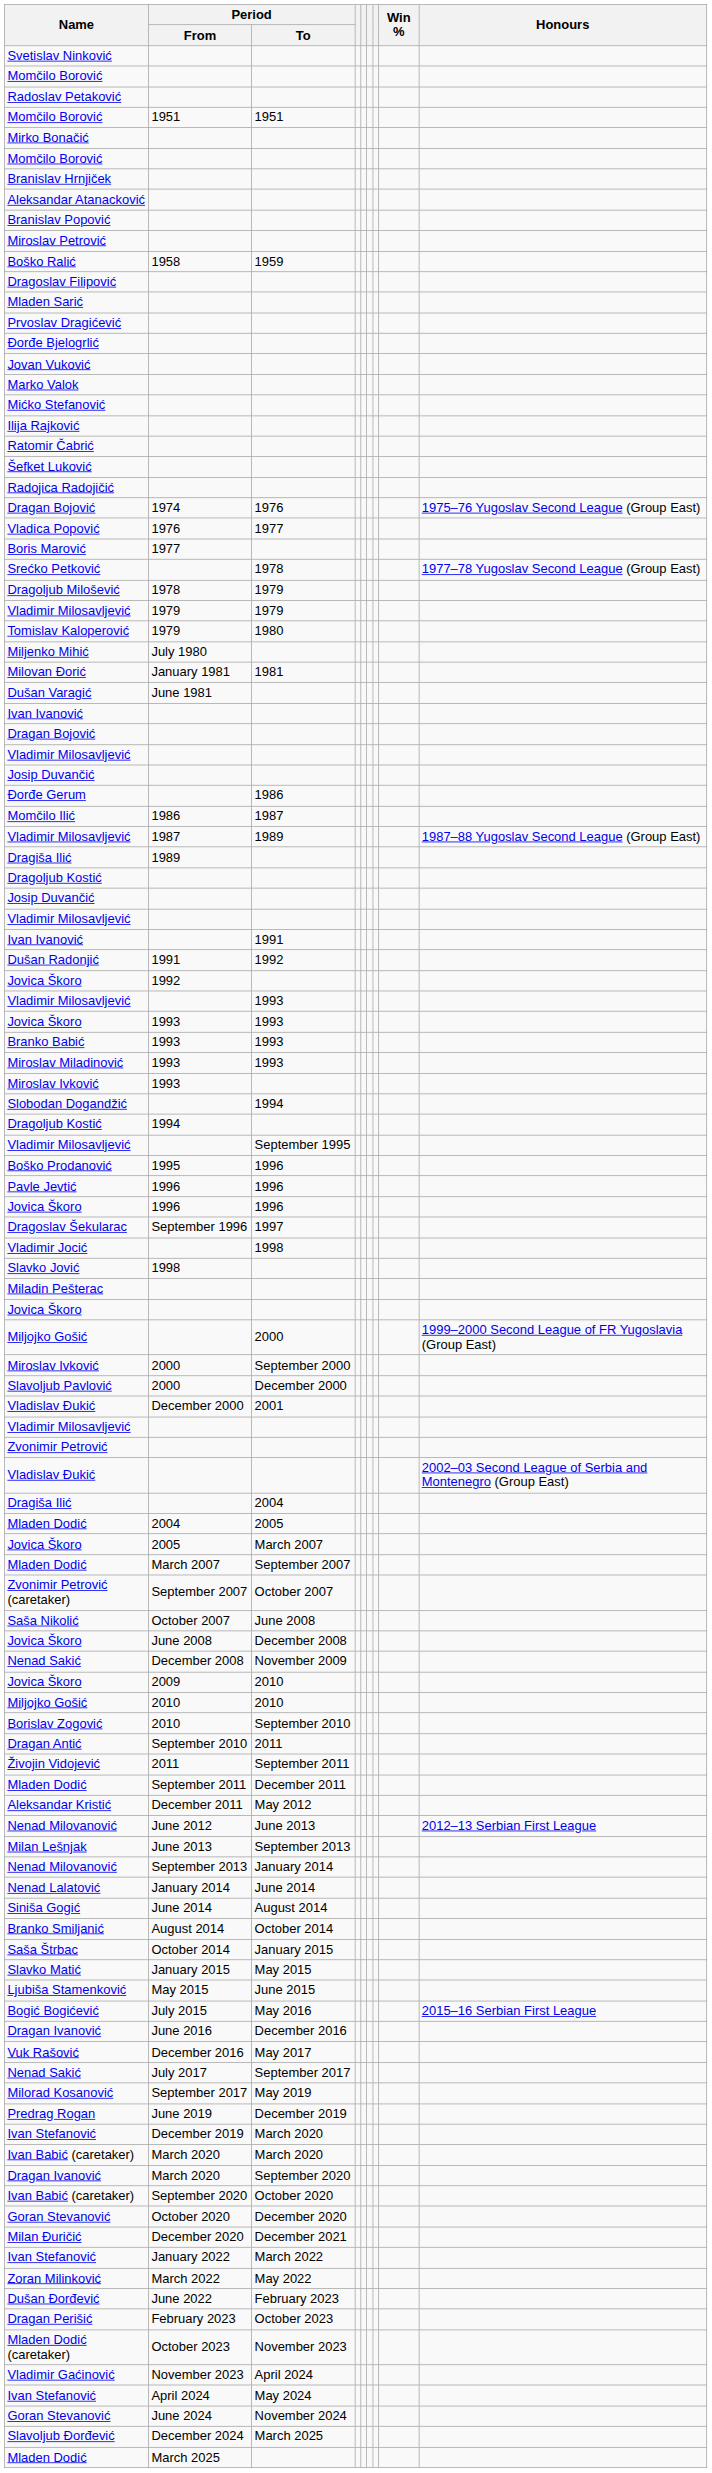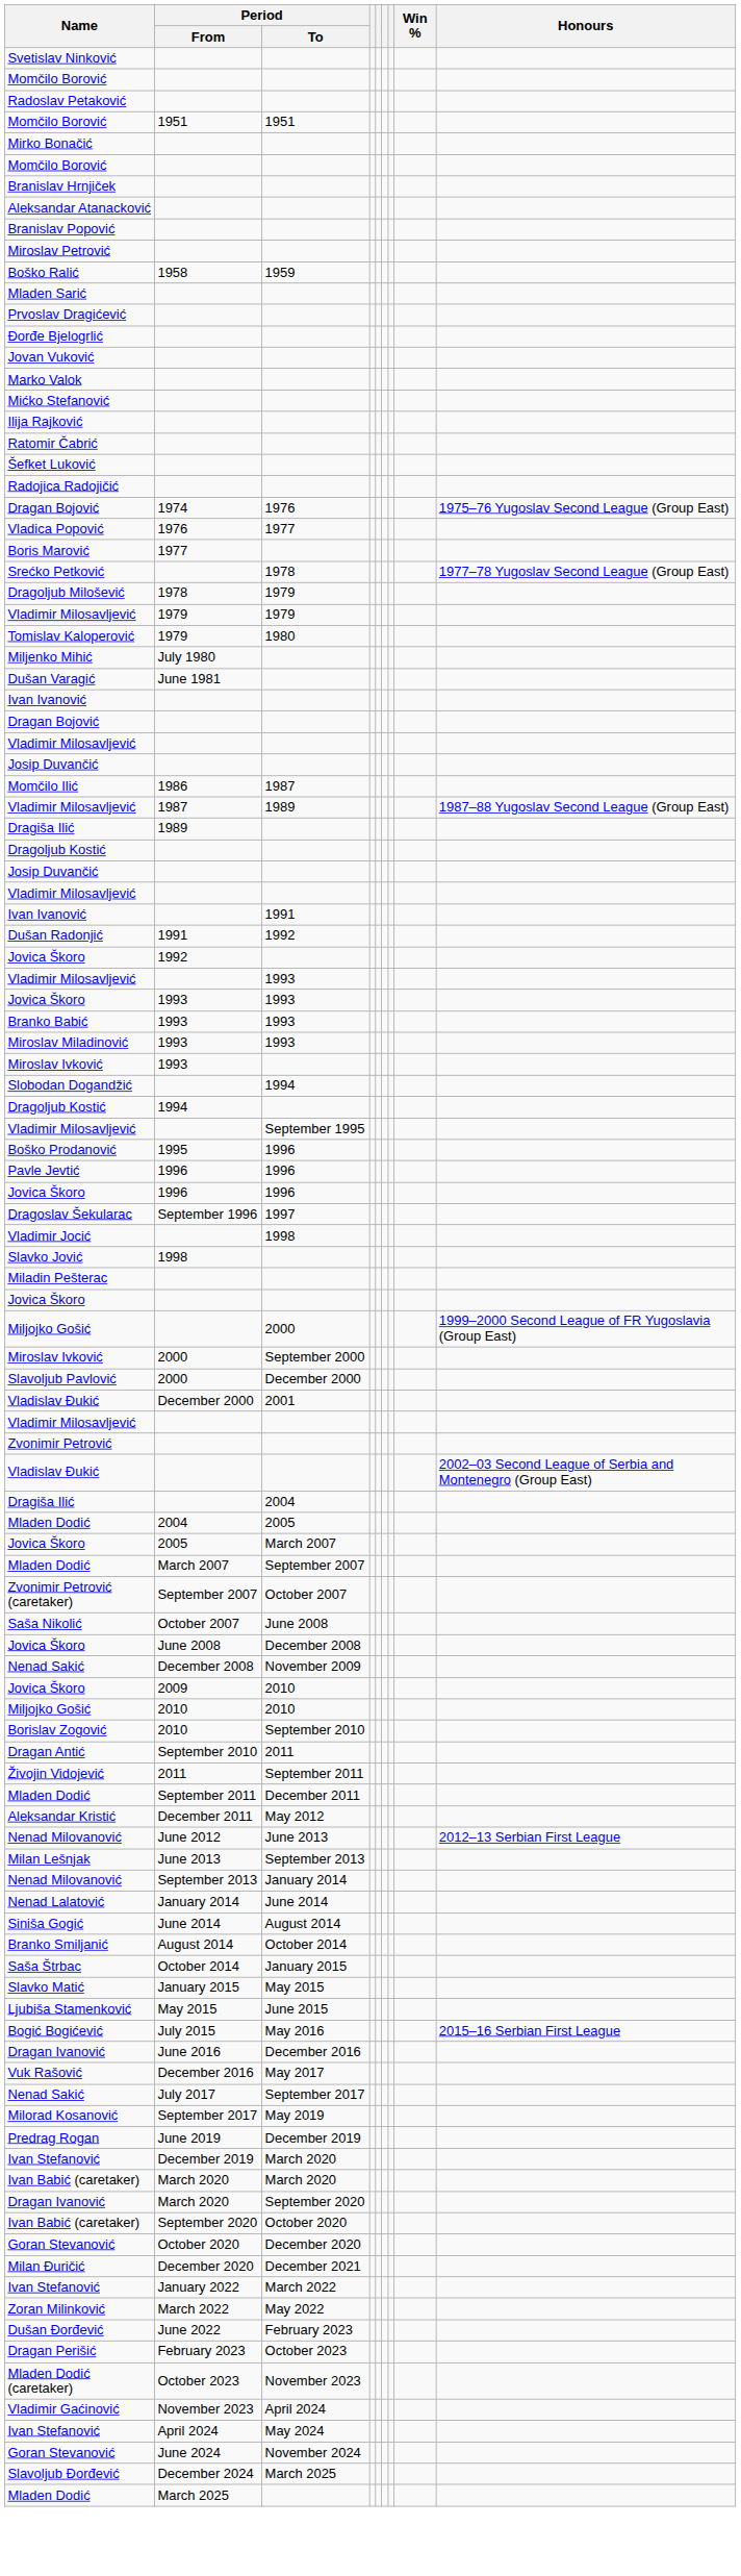- row: Dragoslav Filipović
- row: Milovan Đorić | January 1981 | 1981
- row: Đorđe Gerum | 1986
